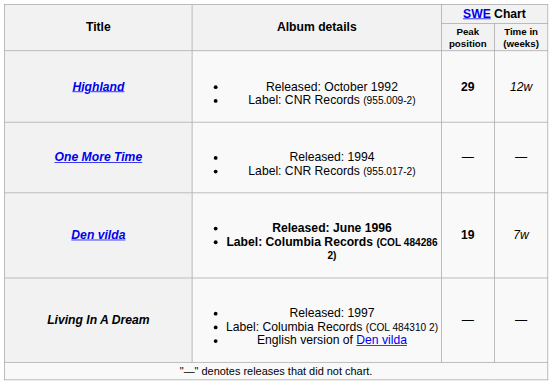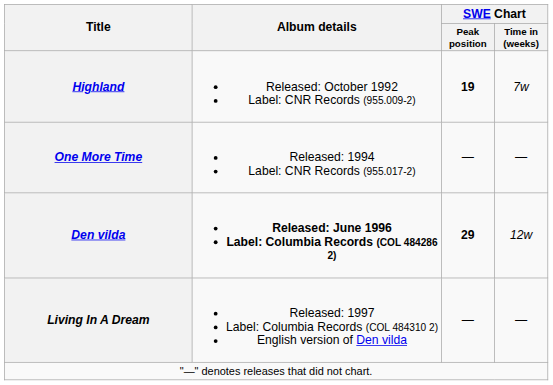Highland | SWE Chart / Peak position: 29 -> 19
Highland | SWE Chart / Time in (weeks): 12w -> 7w
Den vilda | SWE Chart / Peak position: 19 -> 29
Den vilda | SWE Chart / Time in (weeks): 7w -> 12w
